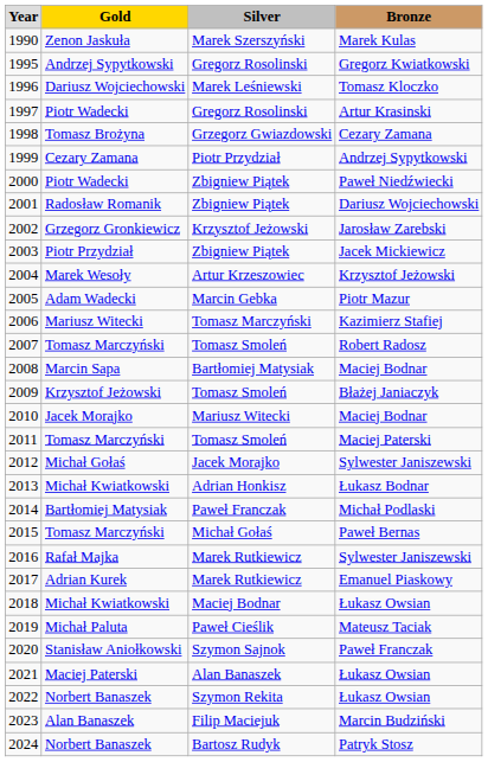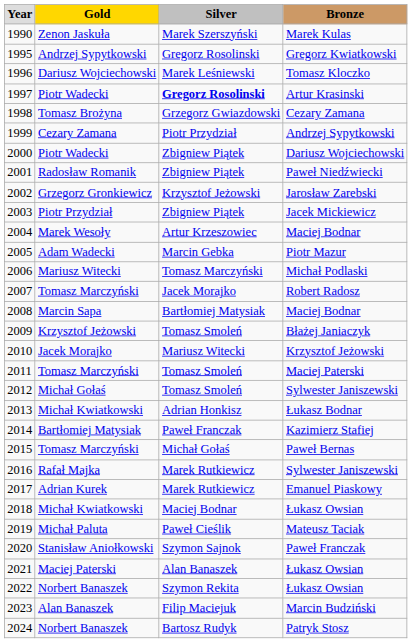1997 | Silver: normal -> bold
2000 | Bronze: Paweł Niedźwiecki -> Dariusz Wojciechowski
2001 | Bronze: Dariusz Wojciechowski -> Paweł Niedźwiecki
2004 | Bronze: Krzysztof Jeżowski -> Maciej Bodnar
2006 | Bronze: Kazimierz Stafiej -> Michał Podlaski
2007 | Silver: Tomasz Smoleń -> Jacek Morajko
2010 | Bronze: Maciej Bodnar -> Krzysztof Jeżowski
2012 | Silver: Jacek Morajko -> Tomasz Smoleń
2014 | Bronze: Michał Podlaski -> Kazimierz Stafiej
